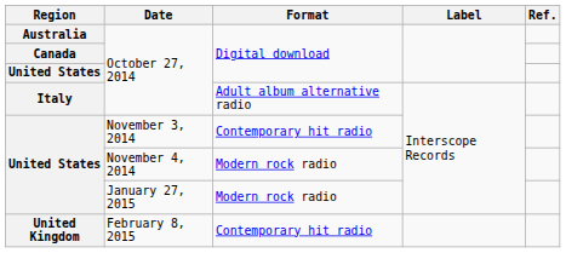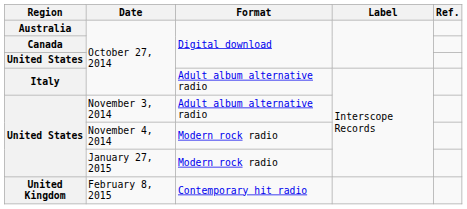United States / November 3, 2014 | Format: Contemporary hit radio -> Adult album alternative radio
